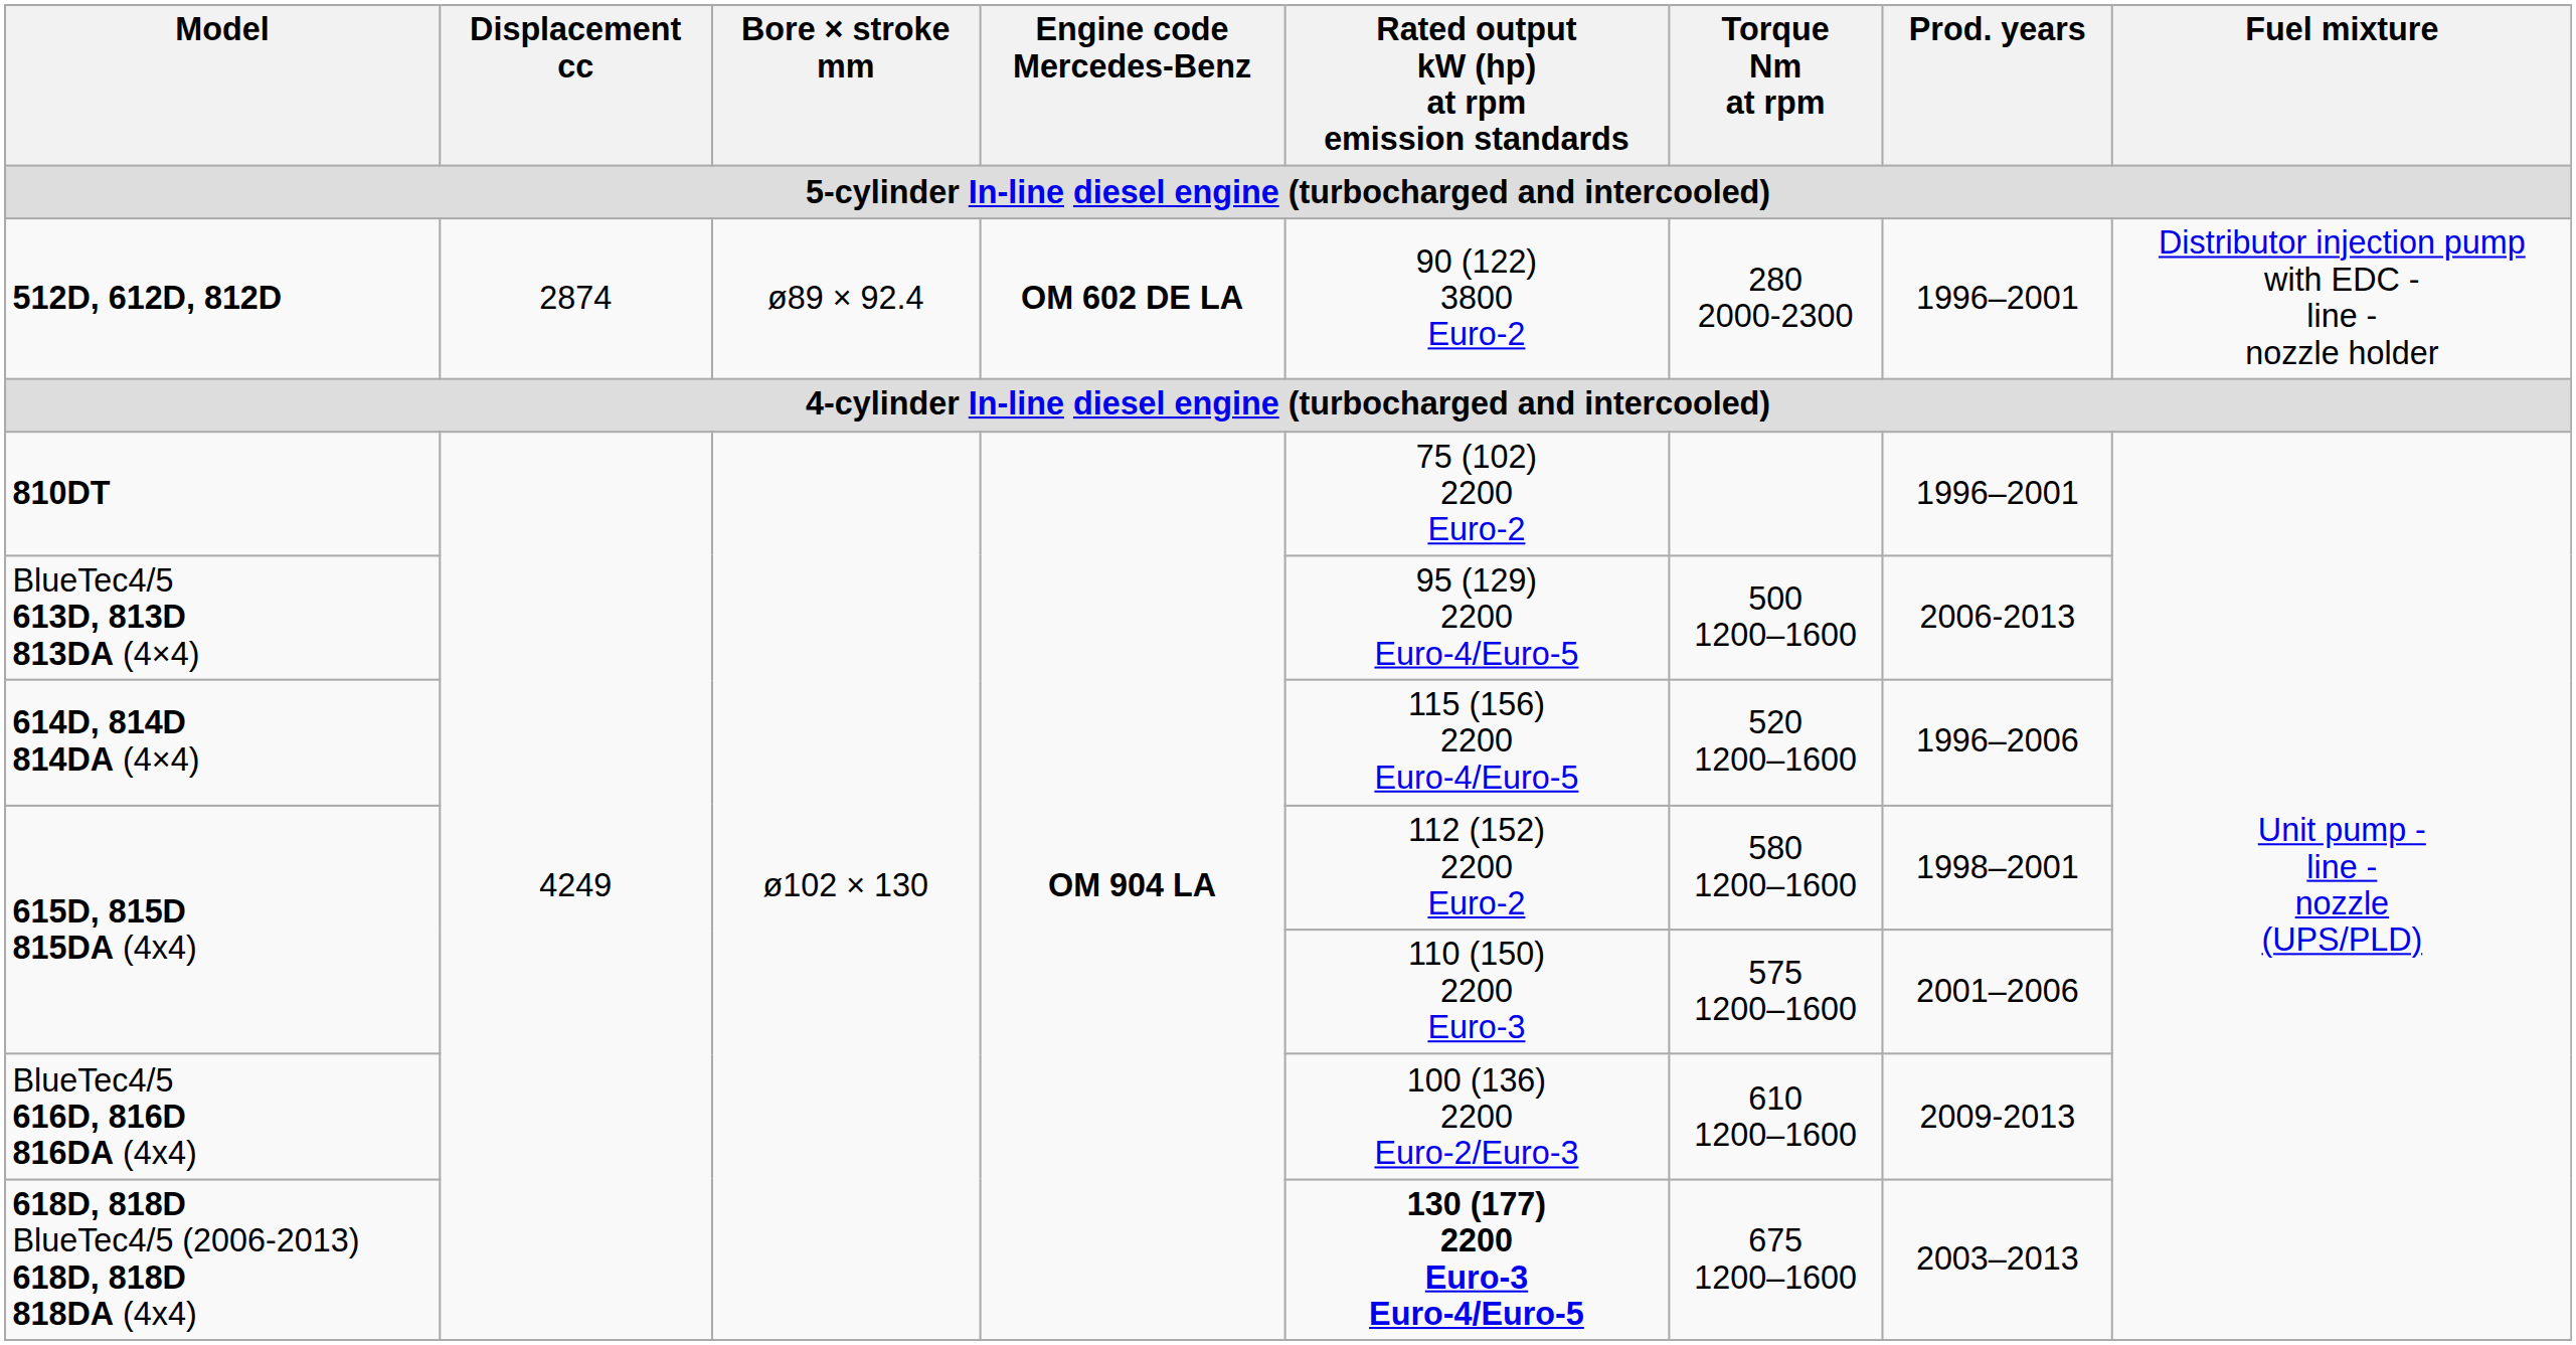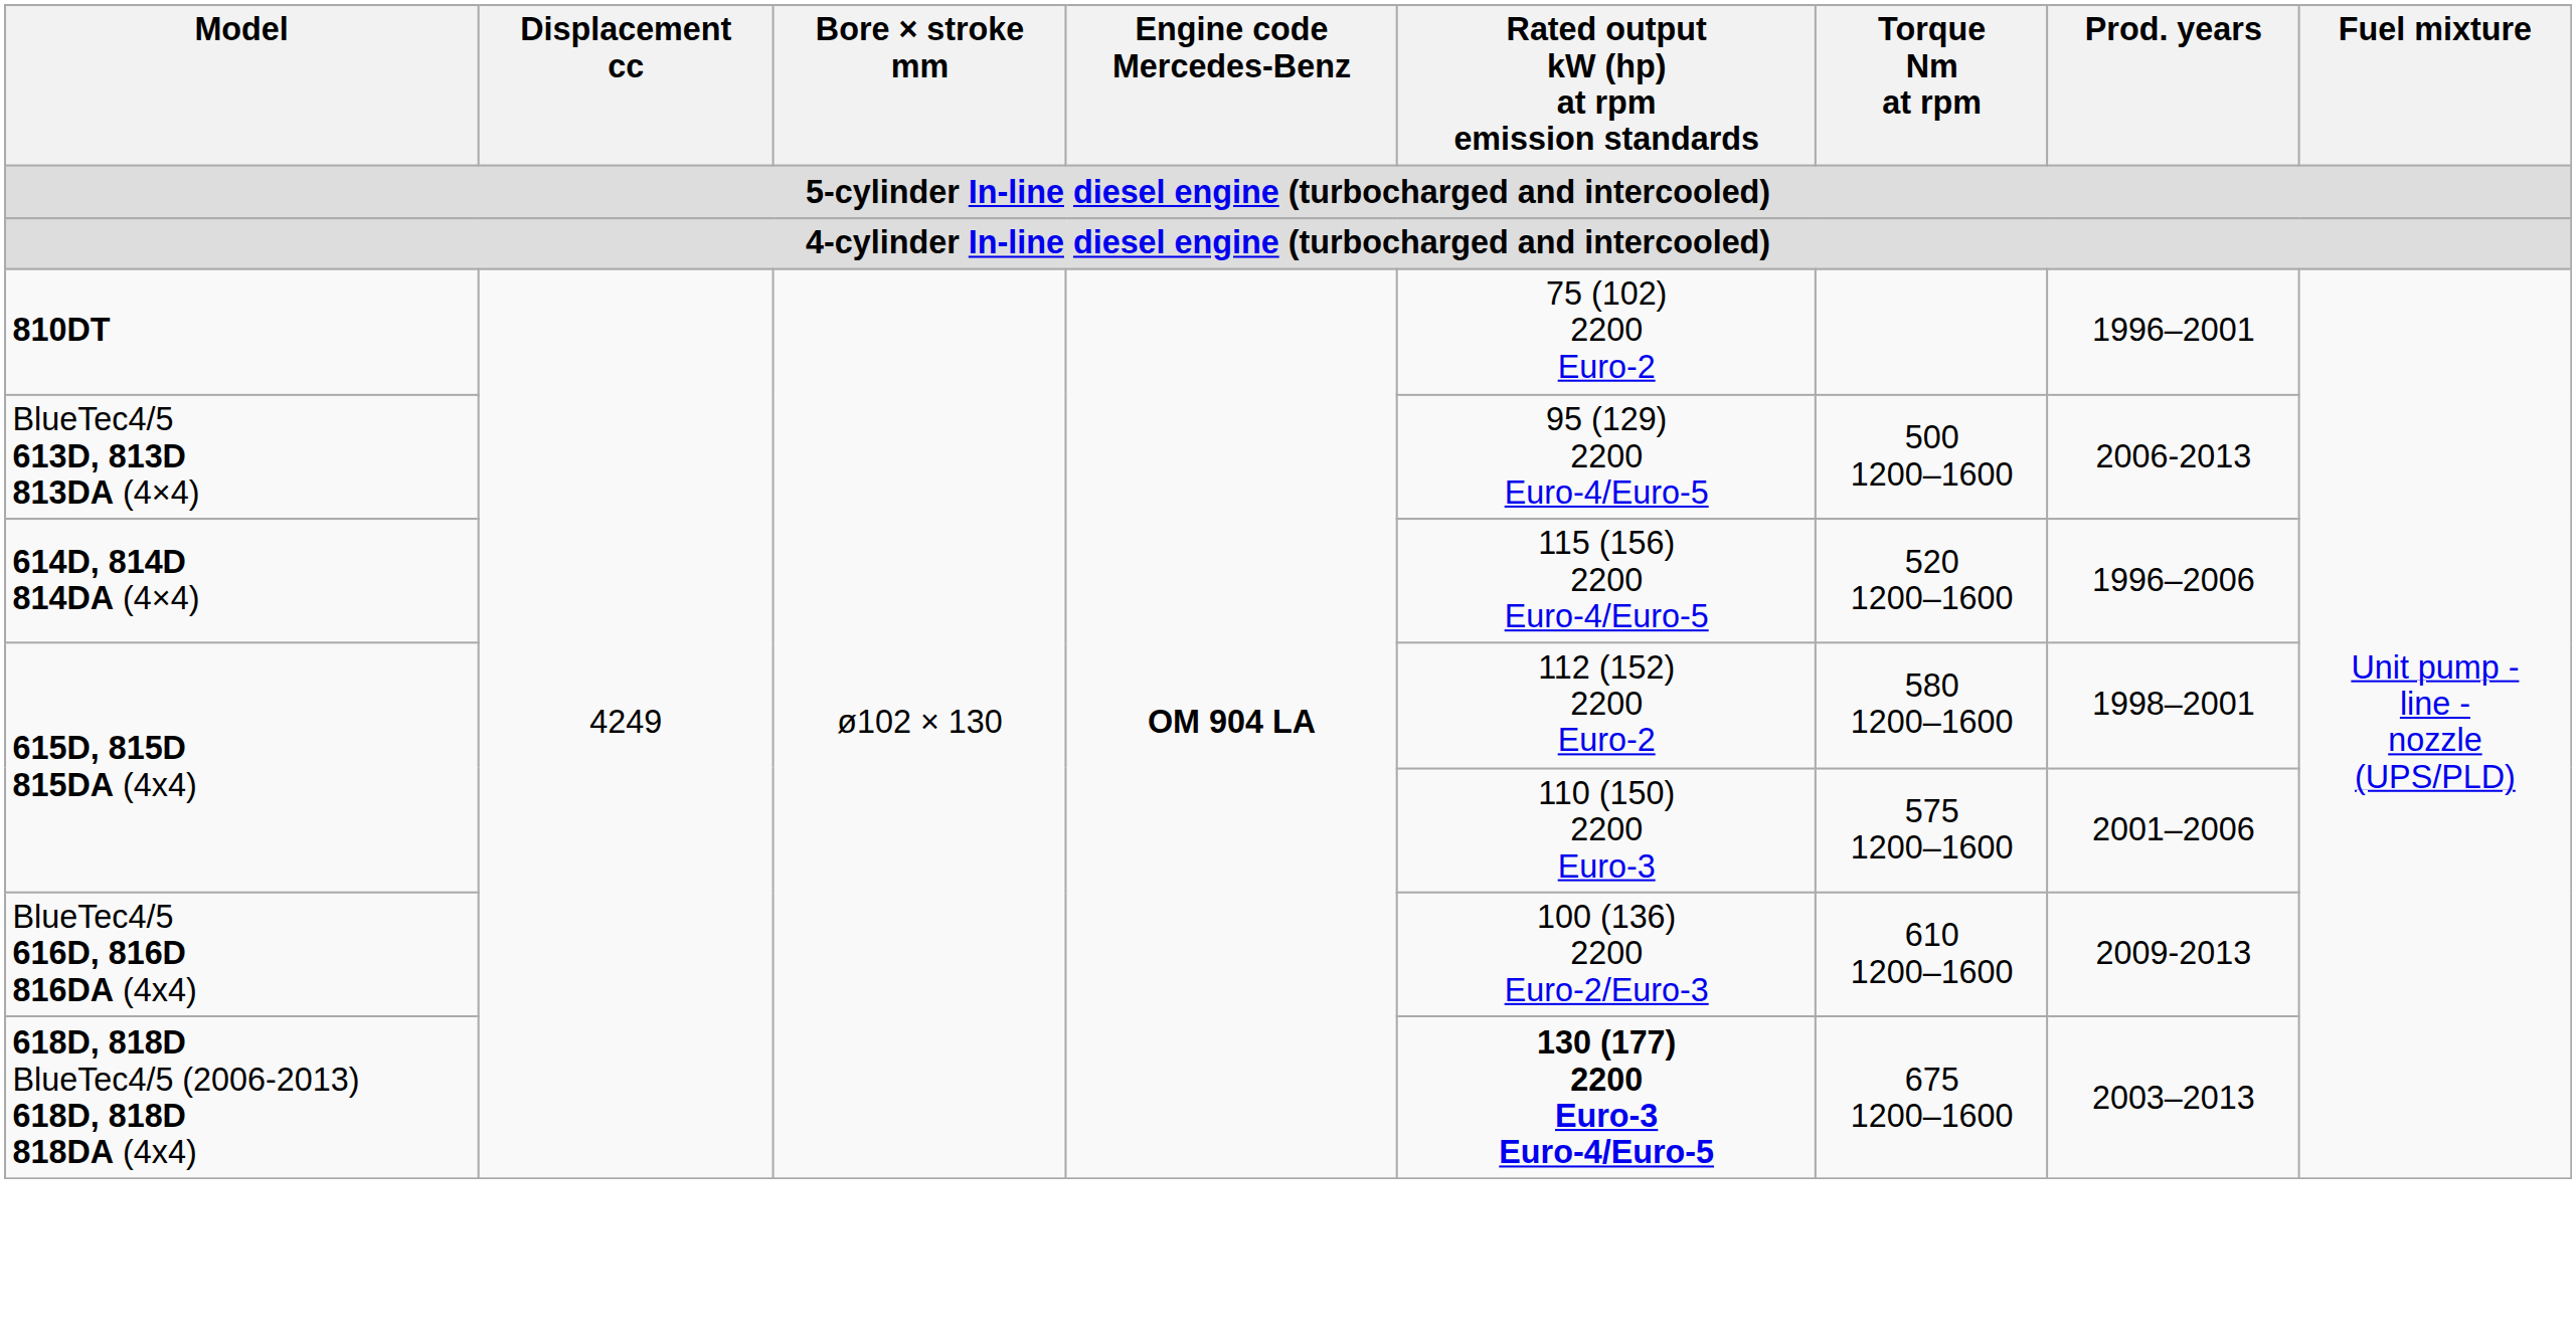- row: 512D, 612D, 812D | 2874 | ø89 × 92.4 | OM 602 DE LA | 90 (122) 3800 Euro-2 | 280 2000-2300 | 1996–2001 | Distributor injection pump with EDC - line - nozzle holder
